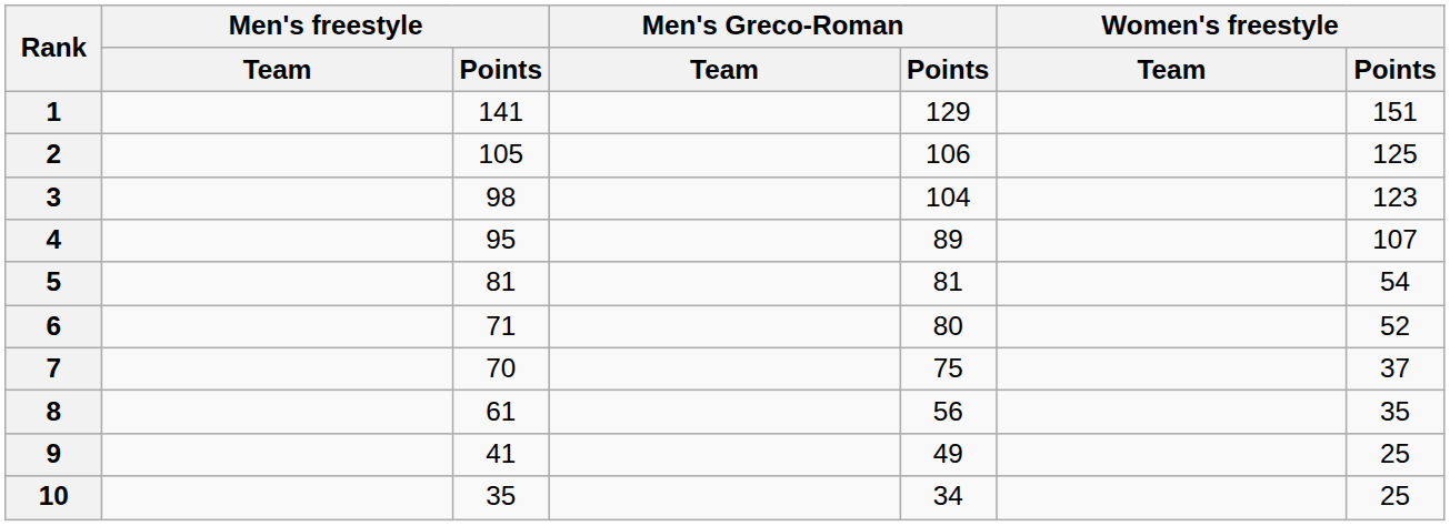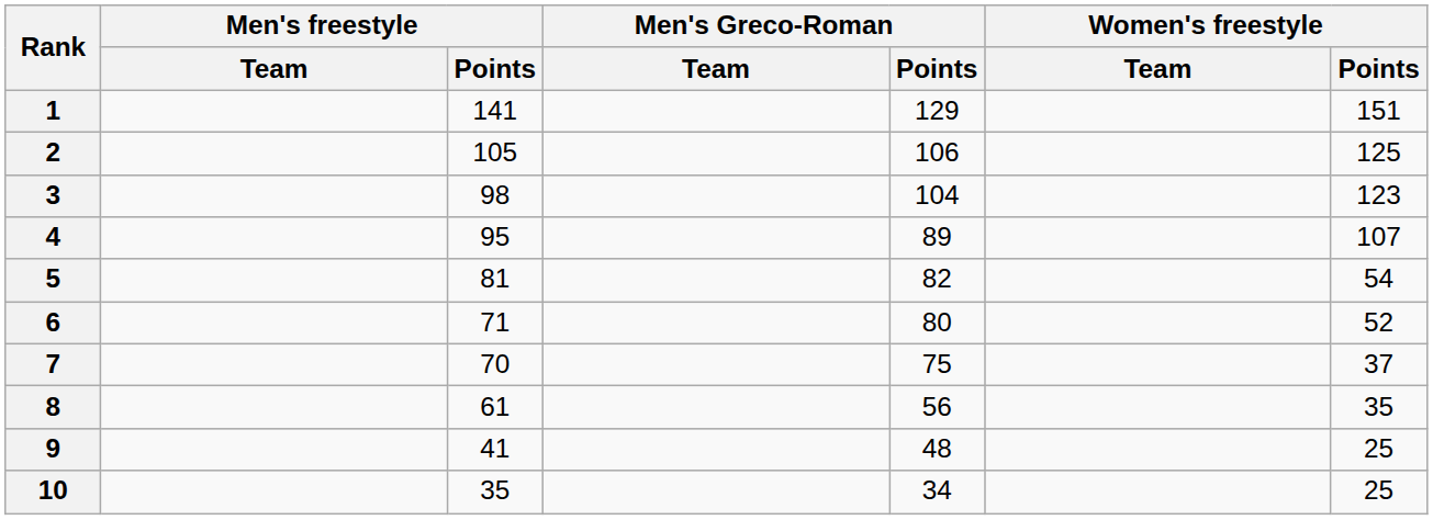5 | Men's Greco-Roman / Points: 81 -> 82
9 | Men's Greco-Roman / Points: 49 -> 48
